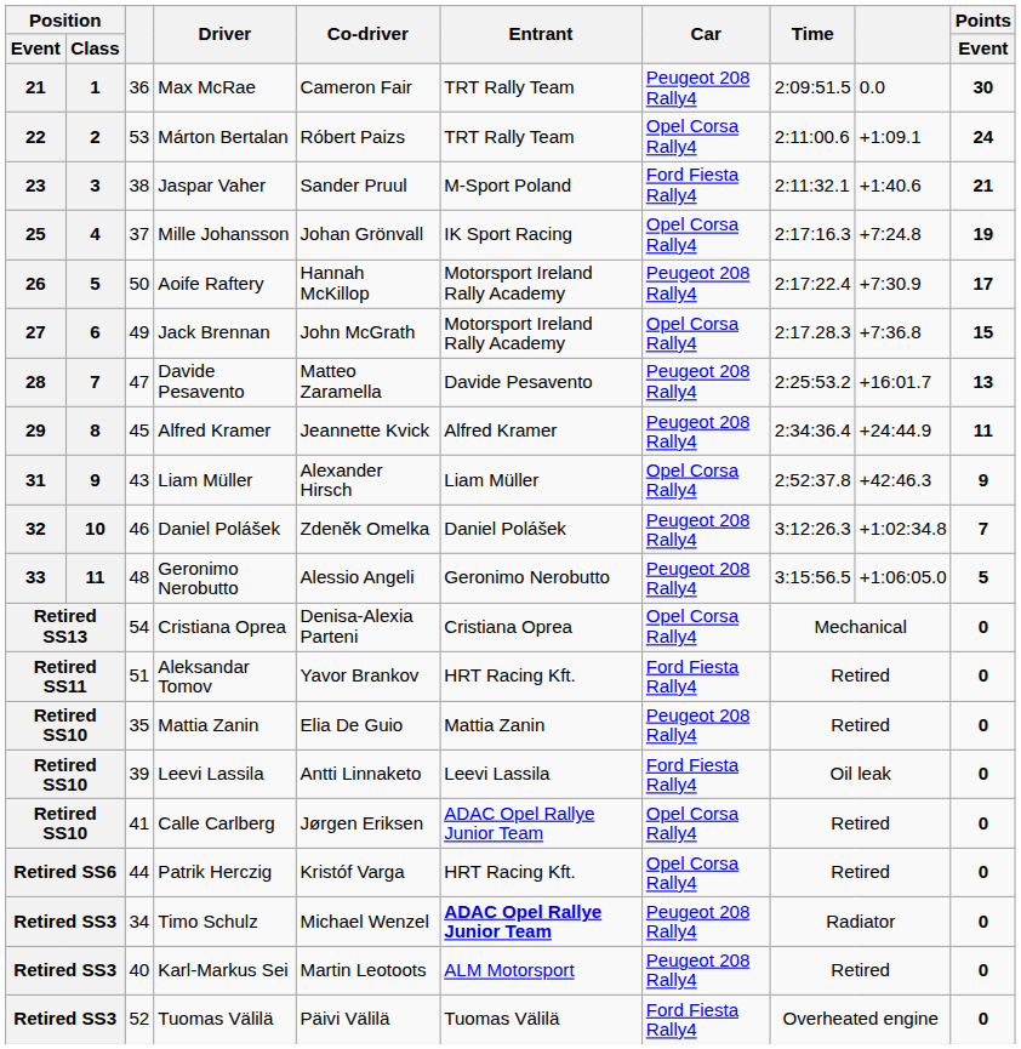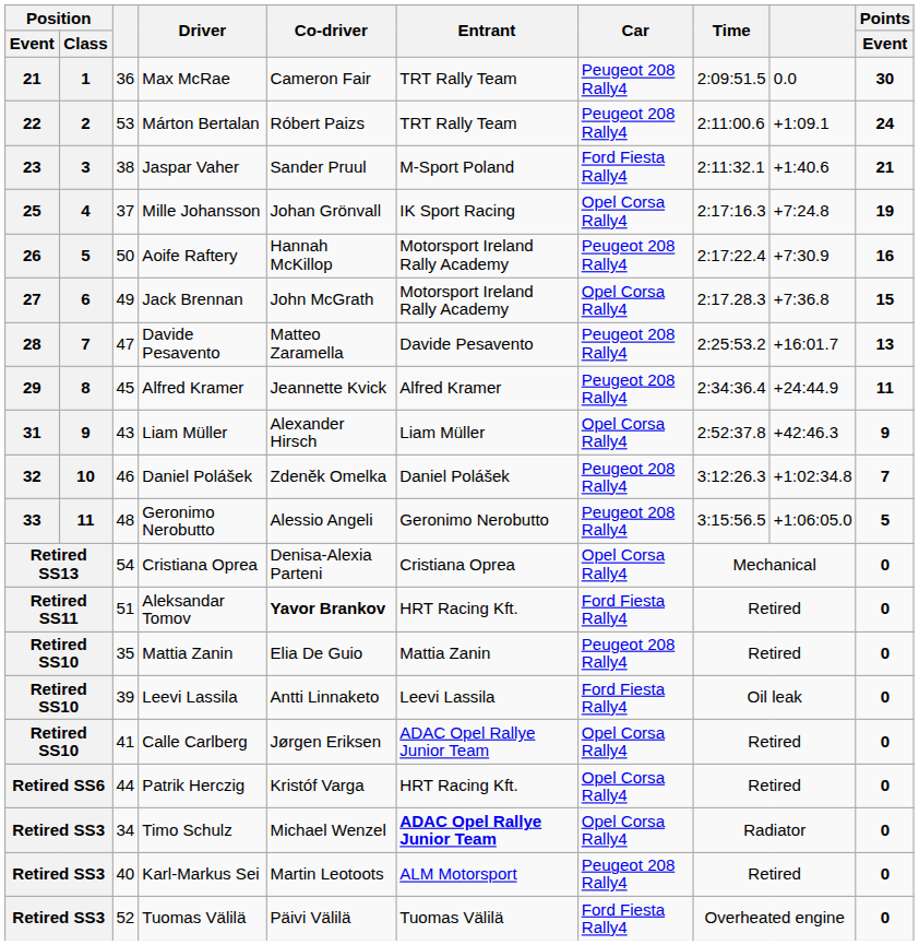Márton Bertalan | Car: Opel Corsa Rally4 -> Peugeot 208 Rally4
Aoife Raftery | Points / Event: 17 -> 16
Aleksandar Tomov | Co-driver: normal -> bold
Timo Schulz | Car: Peugeot 208 Rally4 -> Opel Corsa Rally4
